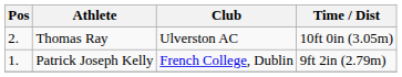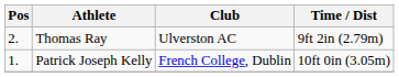Thomas Ray | Time / Dist: 10ft 0in (3.05m) -> 9ft 2in (2.79m)
Patrick Joseph Kelly | Time / Dist: 9ft 2in (2.79m) -> 10ft 0in (3.05m)
